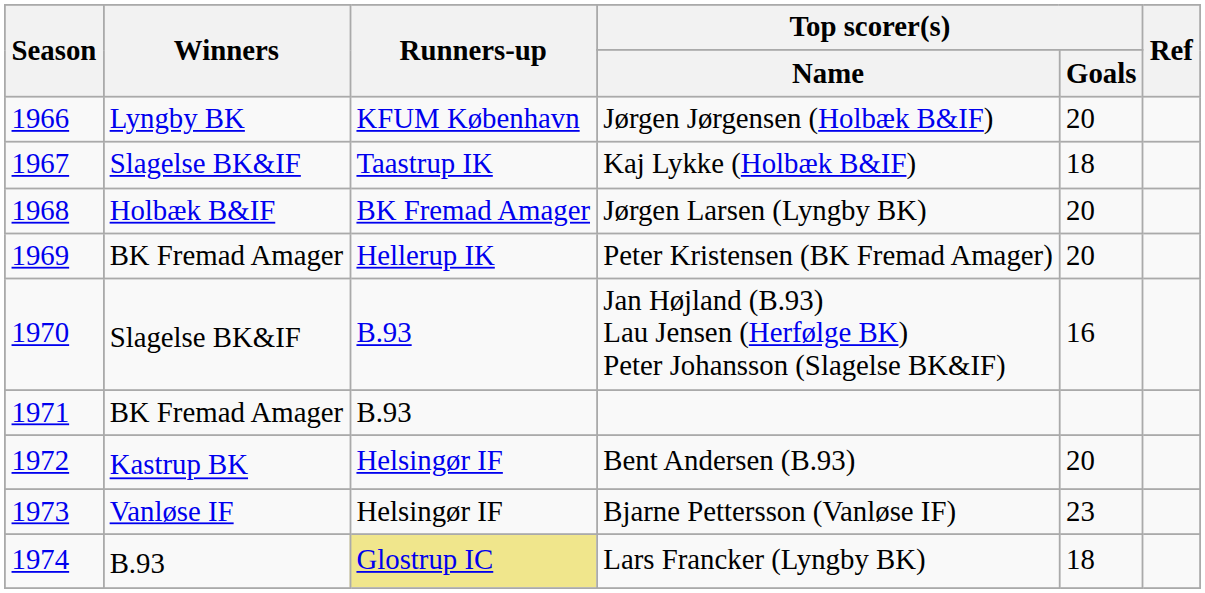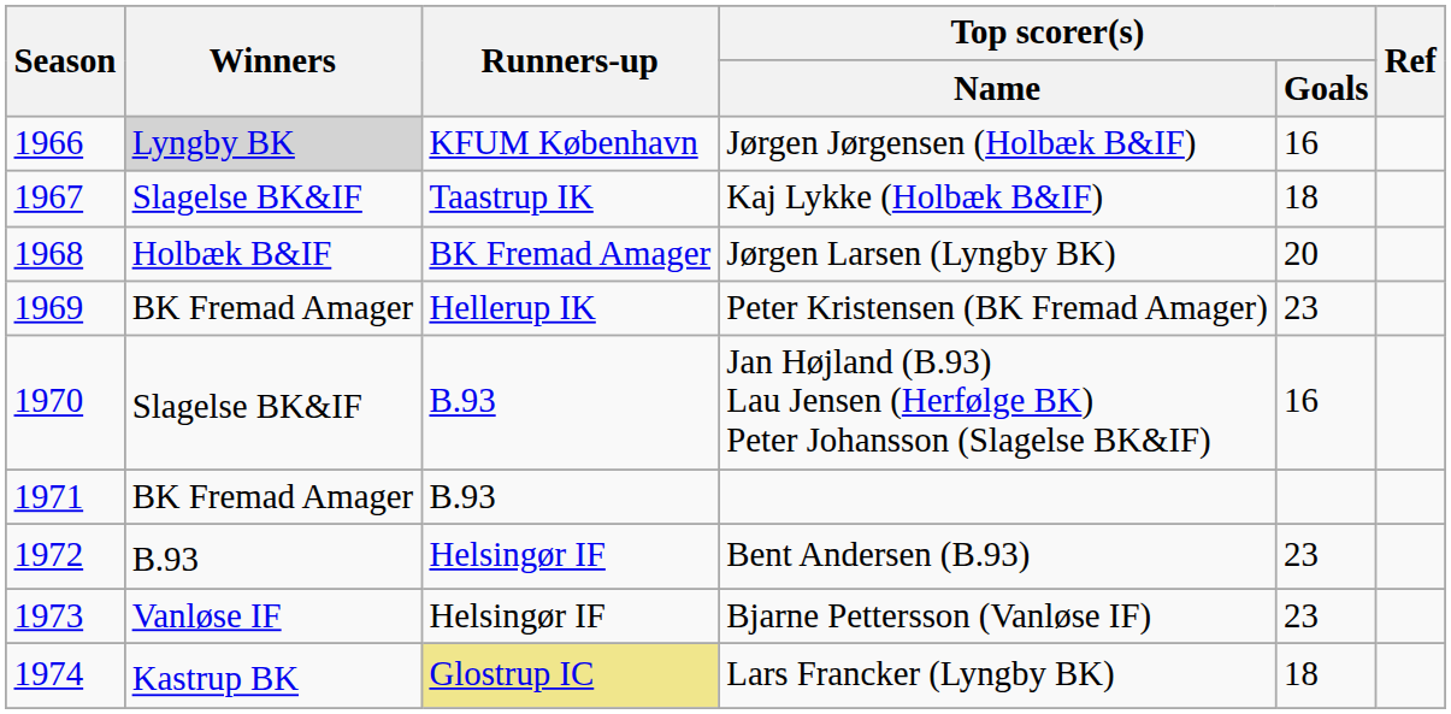Jørgen Jørgensen (Holbæk B&IF) | Winners: no background -> lightgrey background
Jørgen Jørgensen (Holbæk B&IF) | Top scorer(s) / Goals: 20 -> 16
Peter Kristensen (BK Fremad Amager) | Top scorer(s) / Goals: 20 -> 23
Bent Andersen (B.93) | Winners: Kastrup BK -> B.93
Bent Andersen (B.93) | Top scorer(s) / Goals: 20 -> 23
Lars Francker (Lyngby BK) | Winners: B.93 -> Kastrup BK
